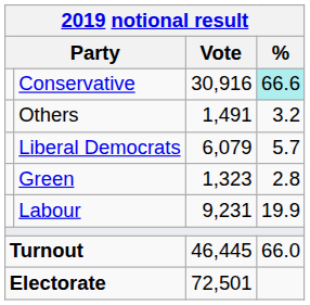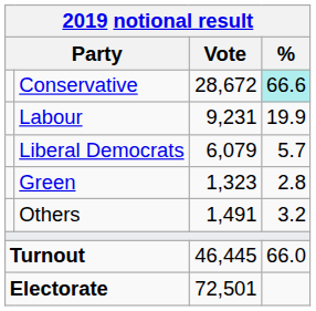Conservative | Vote: 30,916 -> 28,672
rows swapped: Labour <-> Others
